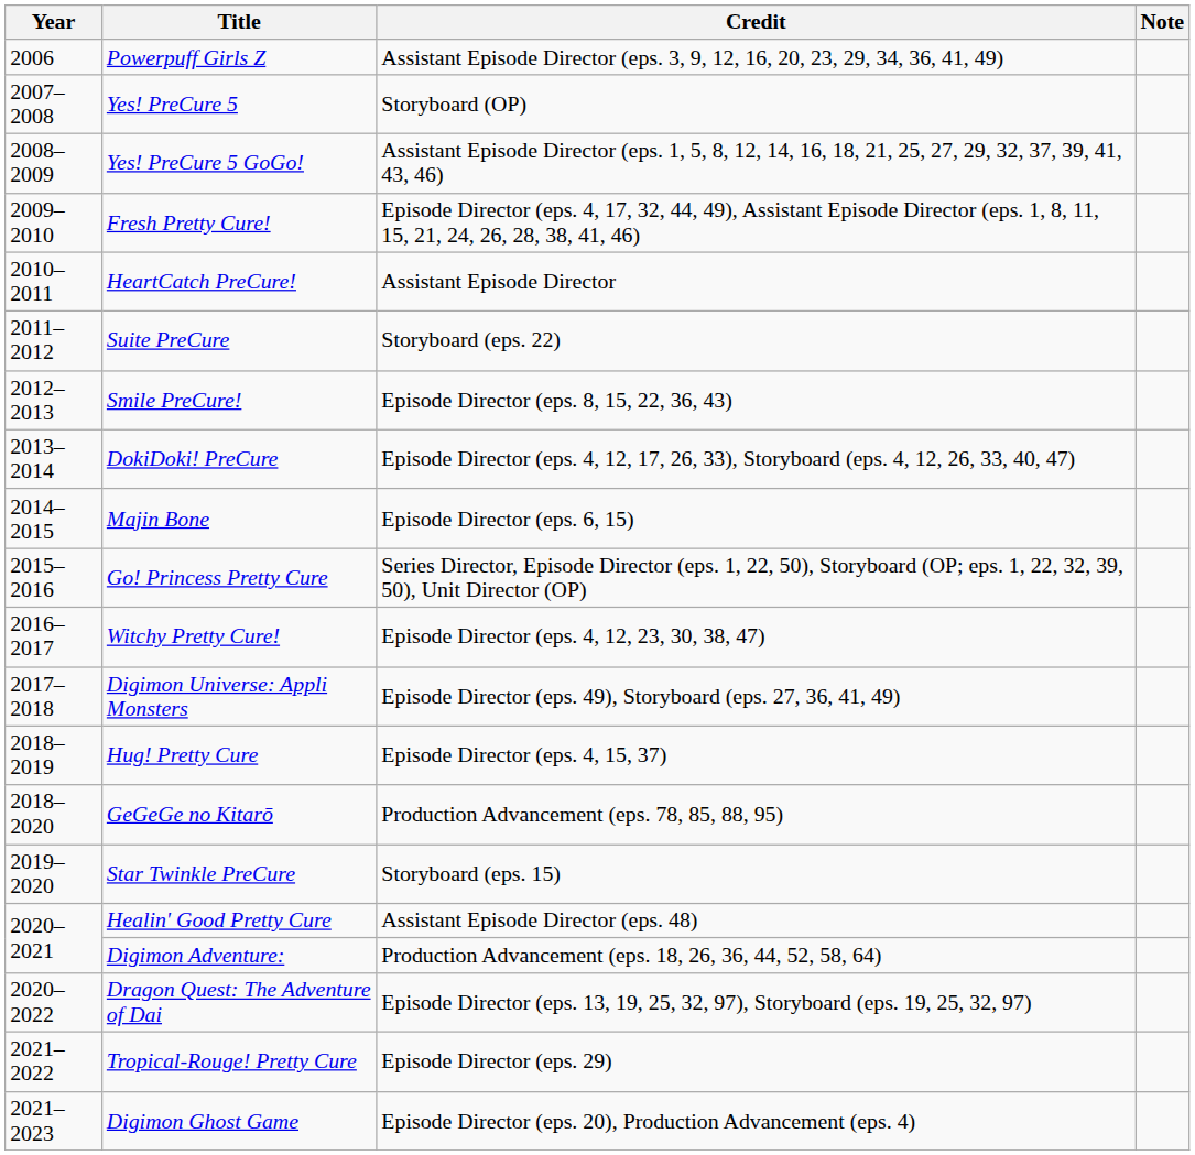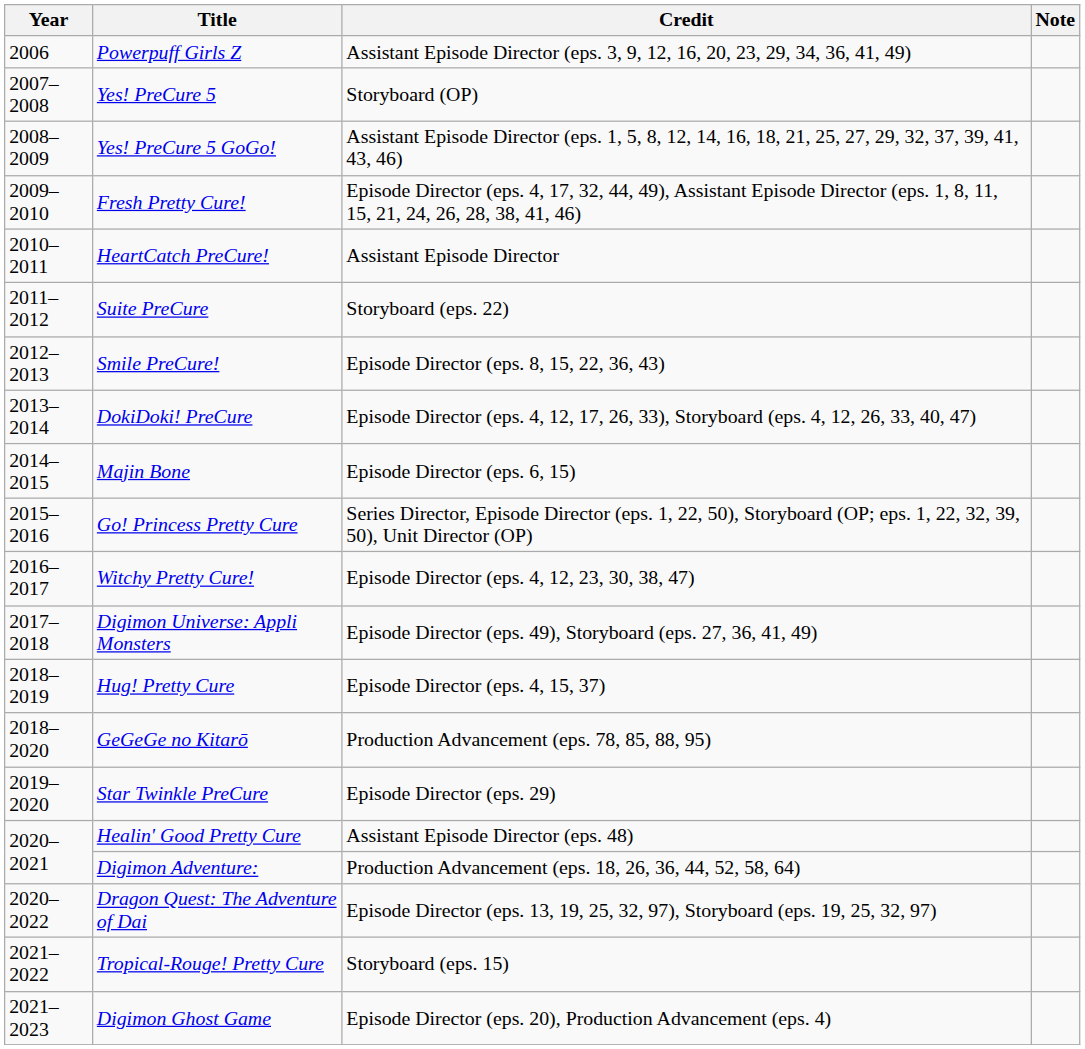Star Twinkle PreCure | Credit: Storyboard (eps. 15) -> Episode Director (eps. 29)
Tropical-Rouge! Pretty Cure | Credit: Episode Director (eps. 29) -> Storyboard (eps. 15)
